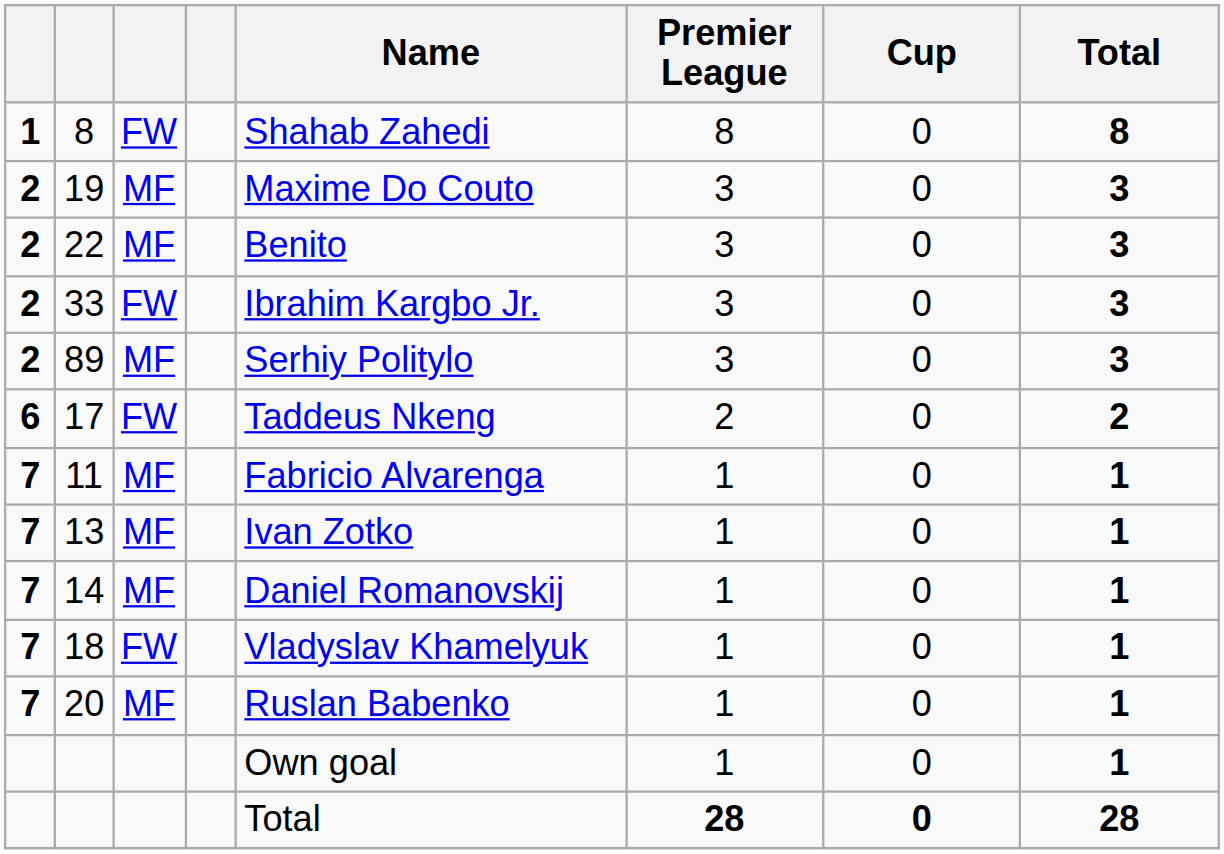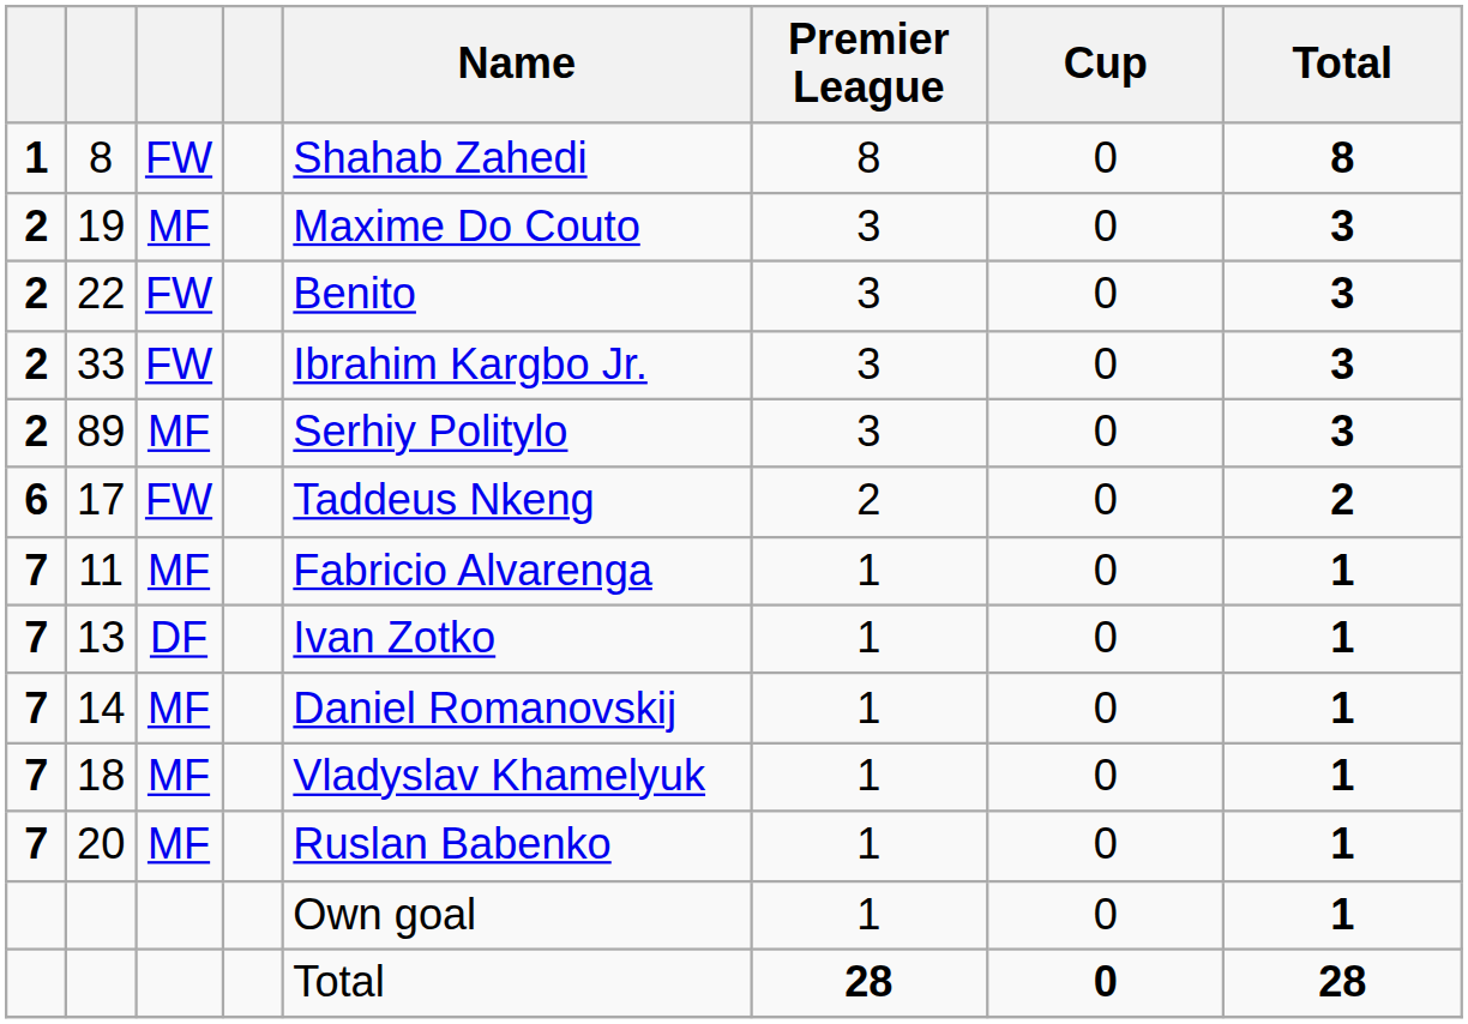22 | column 3: MF -> FW
13 | column 3: MF -> DF
18 | column 3: FW -> MF
